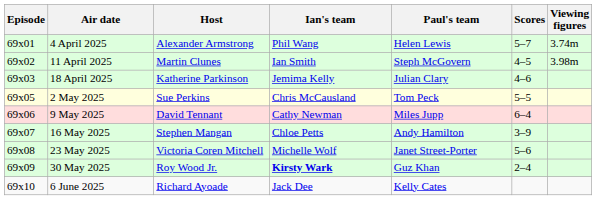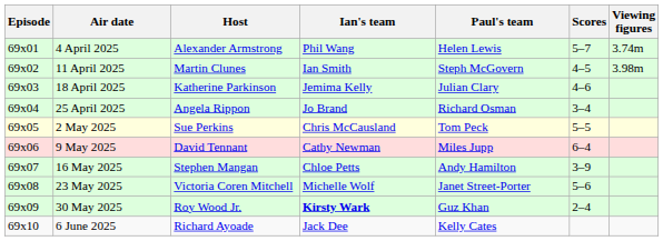+ row: 69x04 | 25 April 2025 | Angela Rippon | Jo Brand | Richard Osman | 3–4
